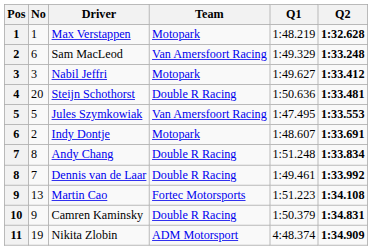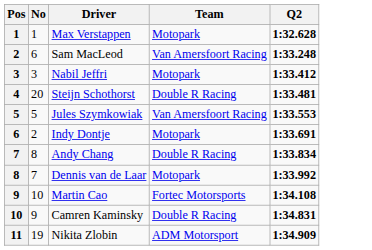- column: Q1 | 1:48.219 | 1:49.329 | 1:49.627 | 1:50.636 | 1:47.495 | 1:48.607 | 1:51.248 | 1:49.461 | 1:51.223 | 1:50.379 | 4:48.374
Dennis van de Laar | Team: Double R Racing -> Motopark
Martin Cao | No: 13 -> 10
